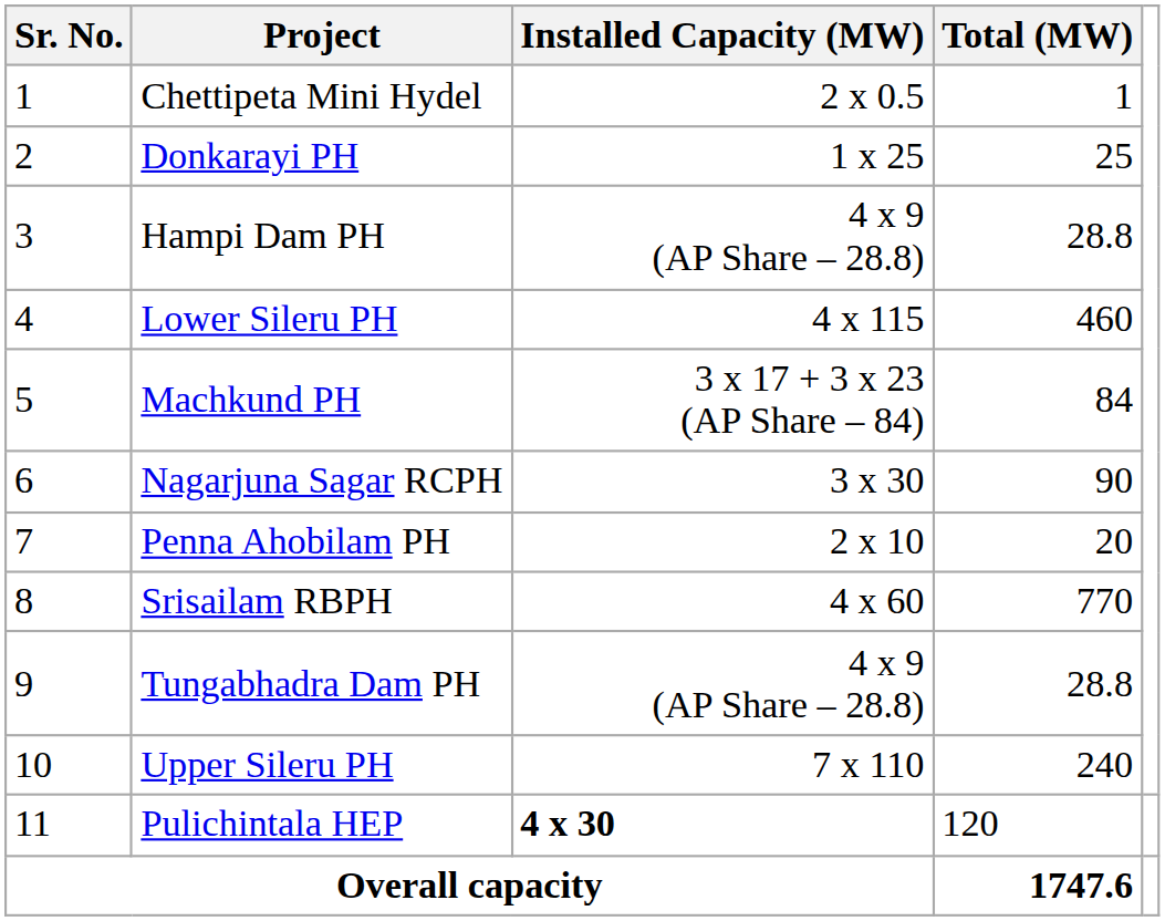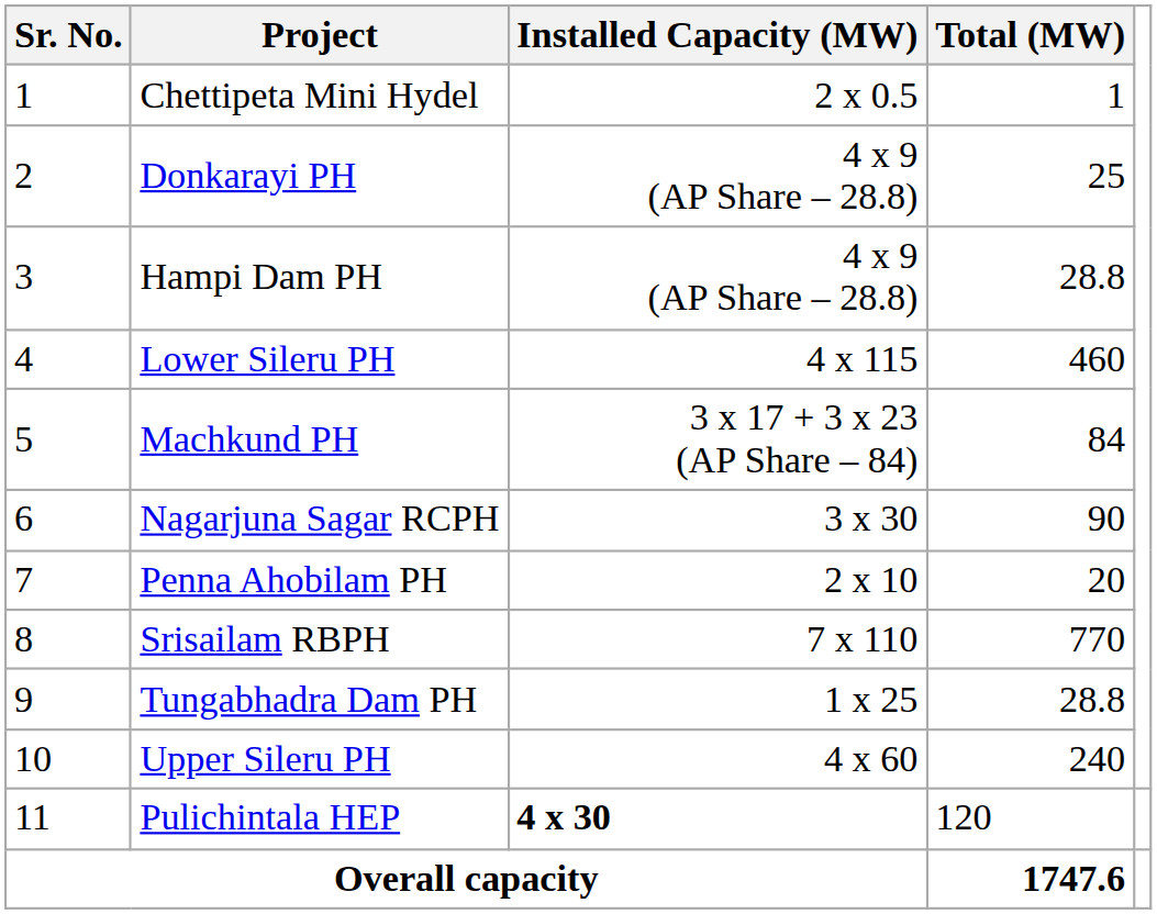Donkarayi PH | Installed Capacity (MW): 1 x 25 -> 4 x 9 (AP Share – 28.8)
Srisailam RBPH | Installed Capacity (MW): 4 x 60 -> 7 x 110
Tungabhadra Dam PH | Installed Capacity (MW): 4 x 9 (AP Share – 28.8) -> 1 x 25
Upper Sileru PH | Installed Capacity (MW): 7 x 110 -> 4 x 60
